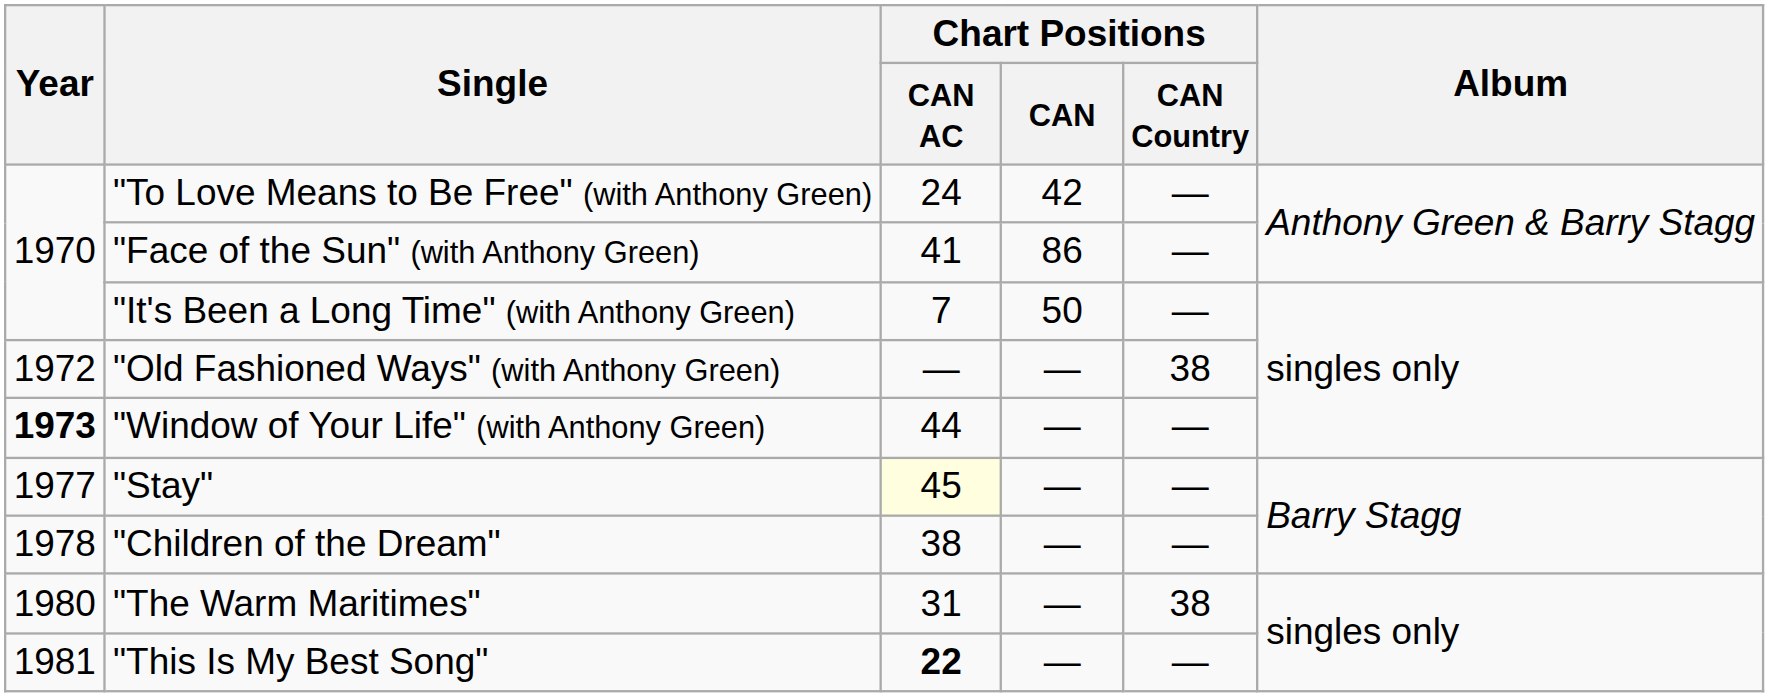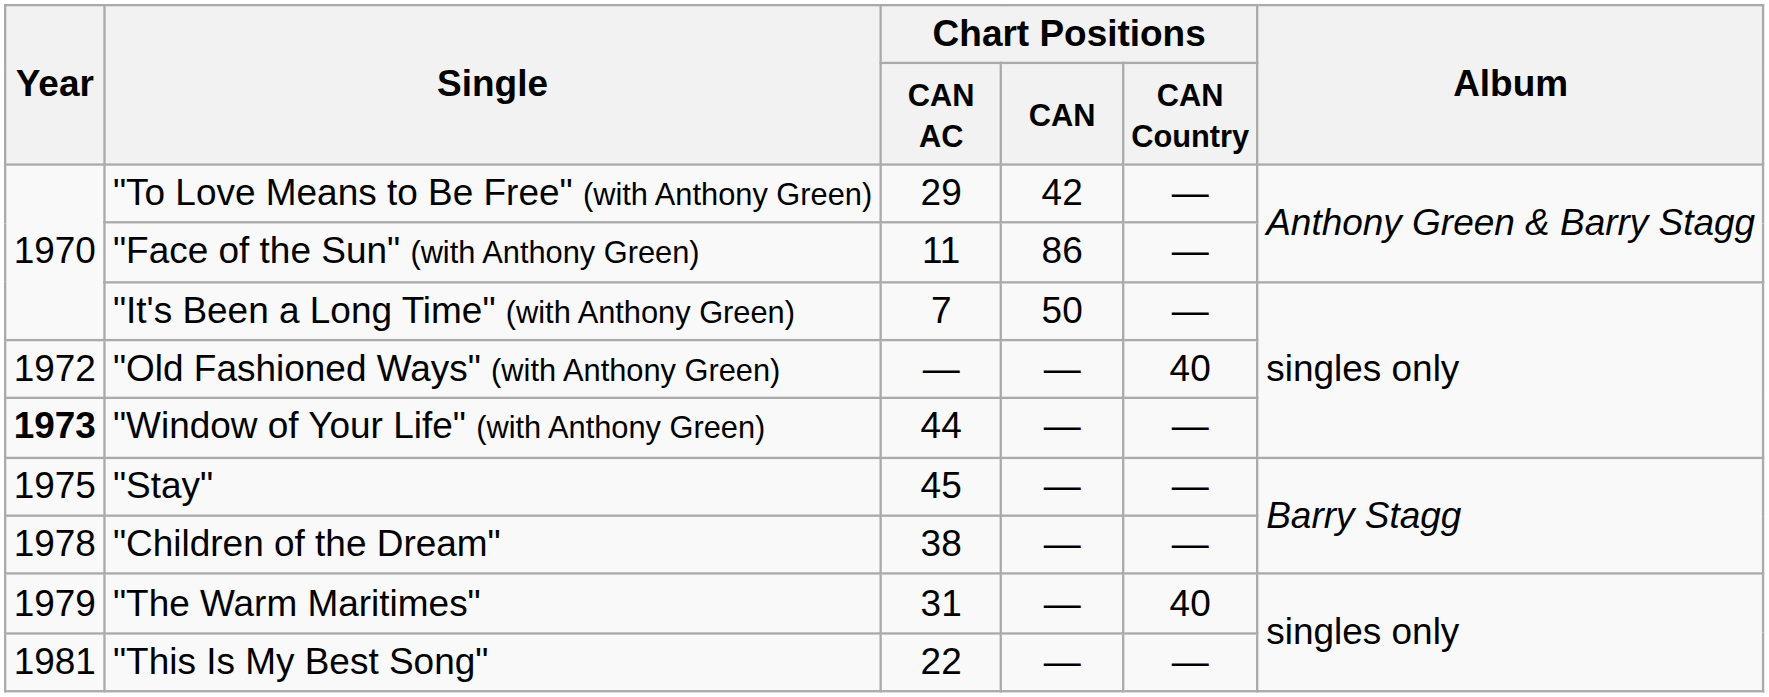"To Love Means to Be Free" (with Anthony Green) | Chart Positions / CAN AC: 24 -> 29
"Face of the Sun" (with Anthony Green) | Chart Positions / CAN AC: 41 -> 11
"Old Fashioned Ways" (with Anthony Green) | Chart Positions / CAN Country: 38 -> 40
"Stay" | Year: 1977 -> 1975
"Stay" | Chart Positions / CAN AC: lightyellow background -> no background
"The Warm Maritimes" | Year: 1980 -> 1979
"The Warm Maritimes" | Chart Positions / CAN Country: 38 -> 40
"This Is My Best Song" | Chart Positions / CAN AC: bold -> normal
